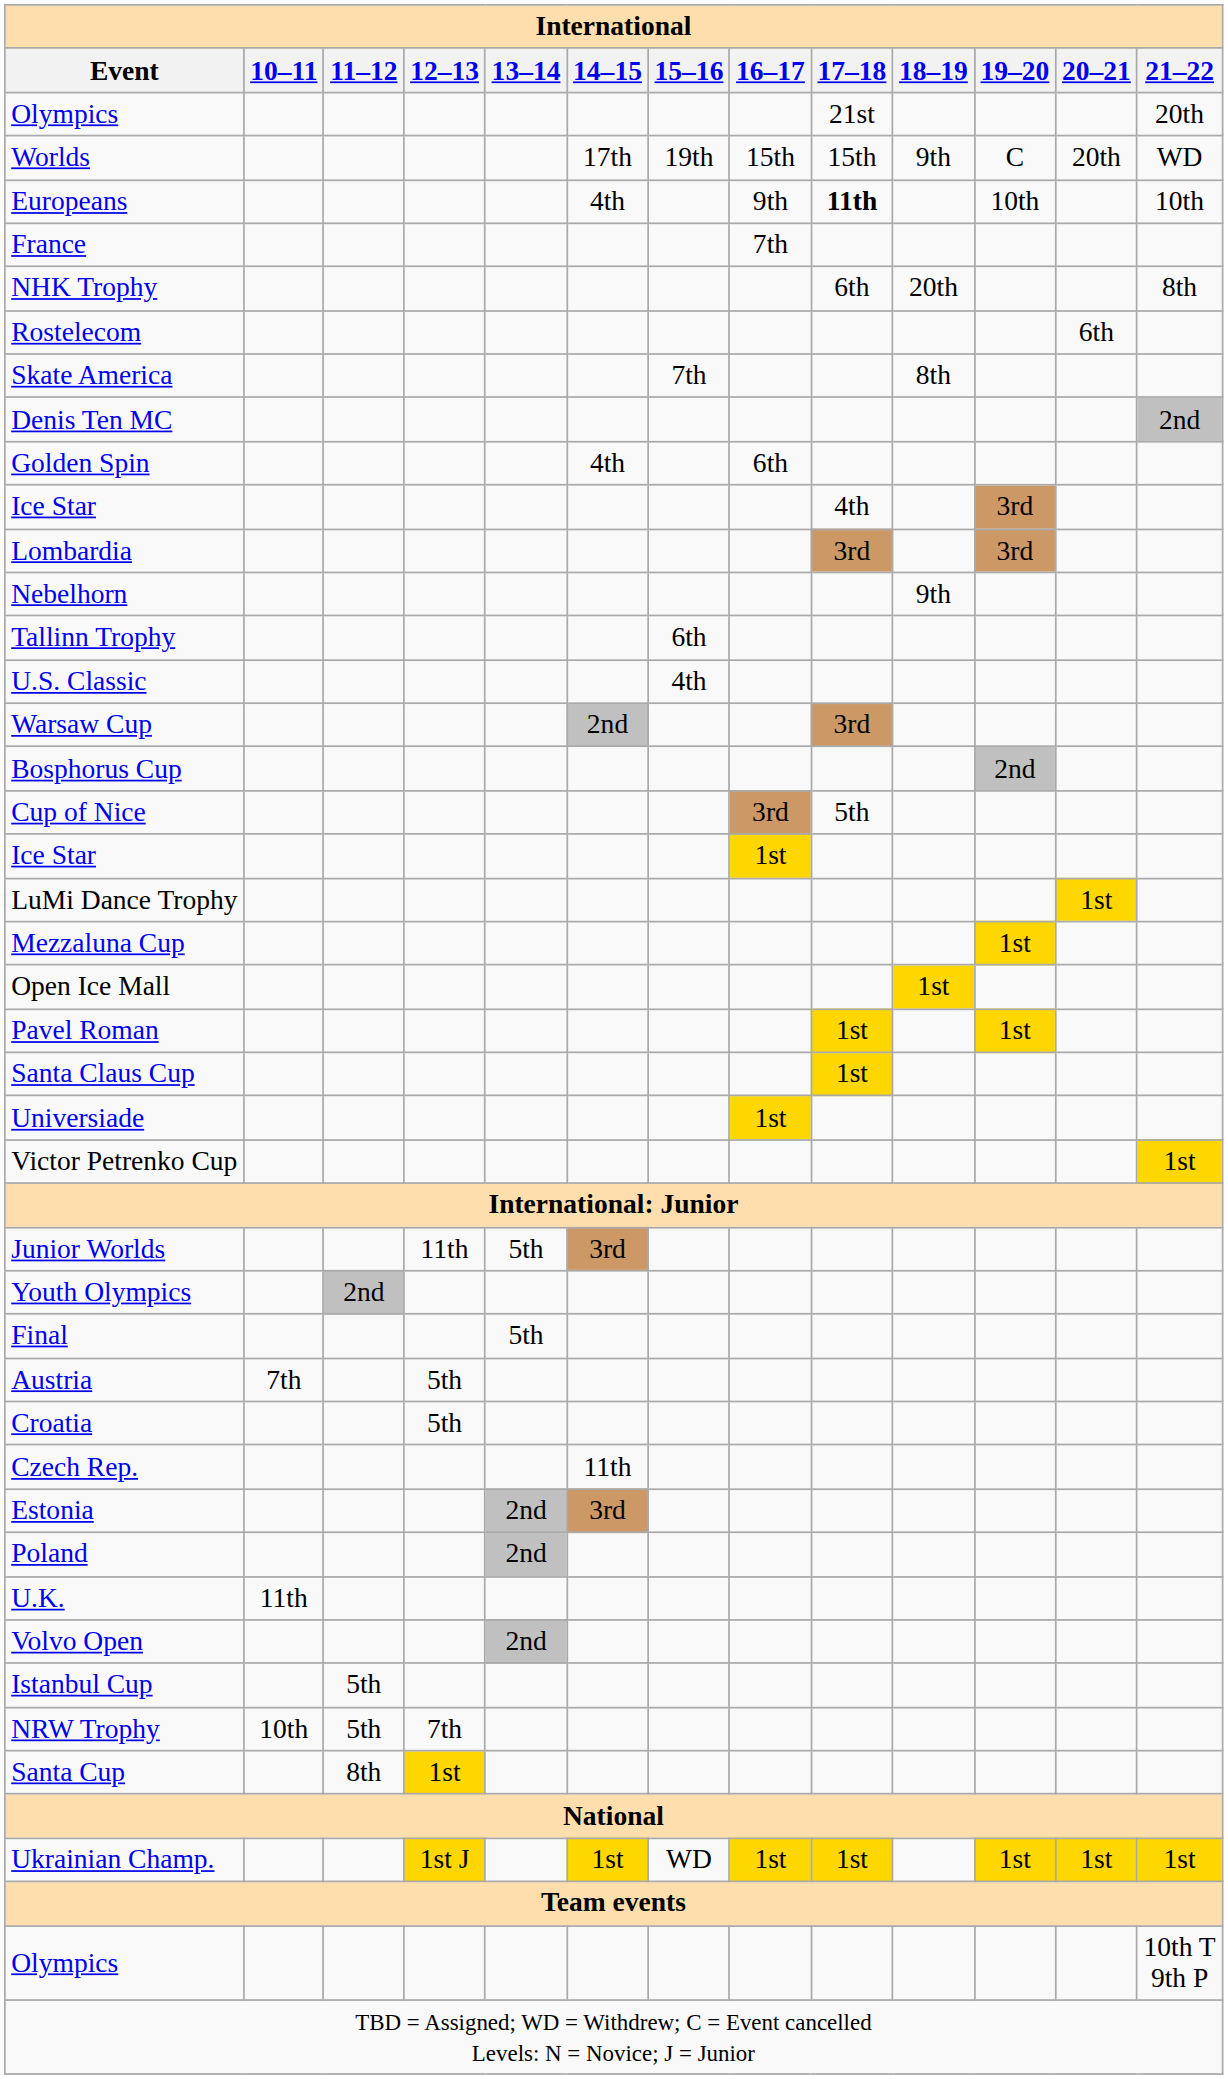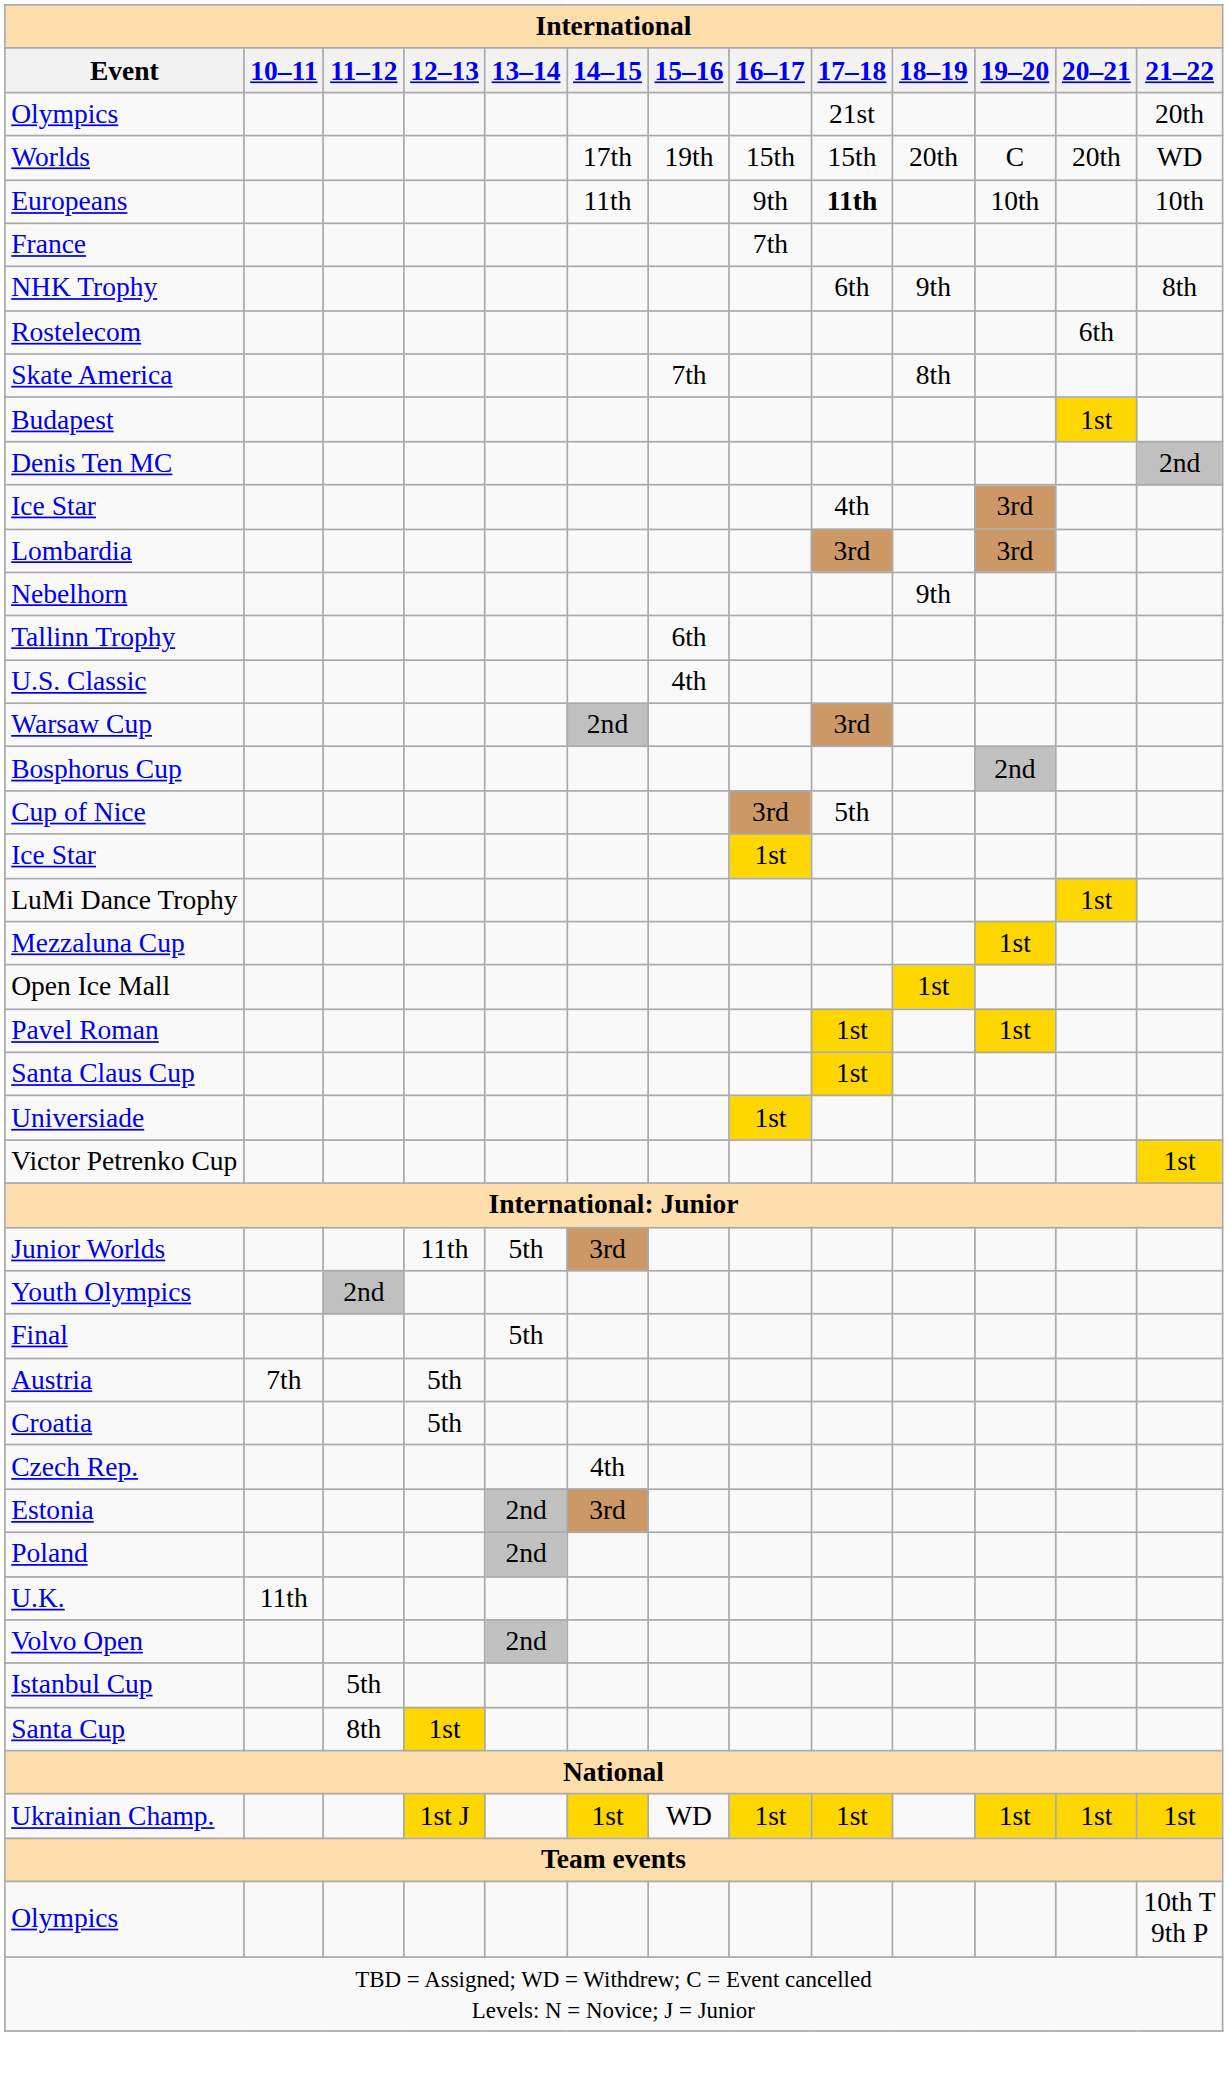Worlds | 18–19: 9th -> 20th
Europeans | 14–15: 4th -> 11th
NHK Trophy | 18–19: 20th -> 9th
+ row: Budapest | 1st
- row: Golden Spin | 4th | 6th
Czech Rep. | 14–15: 11th -> 4th
- row: NRW Trophy | 10th | 5th | 7th
